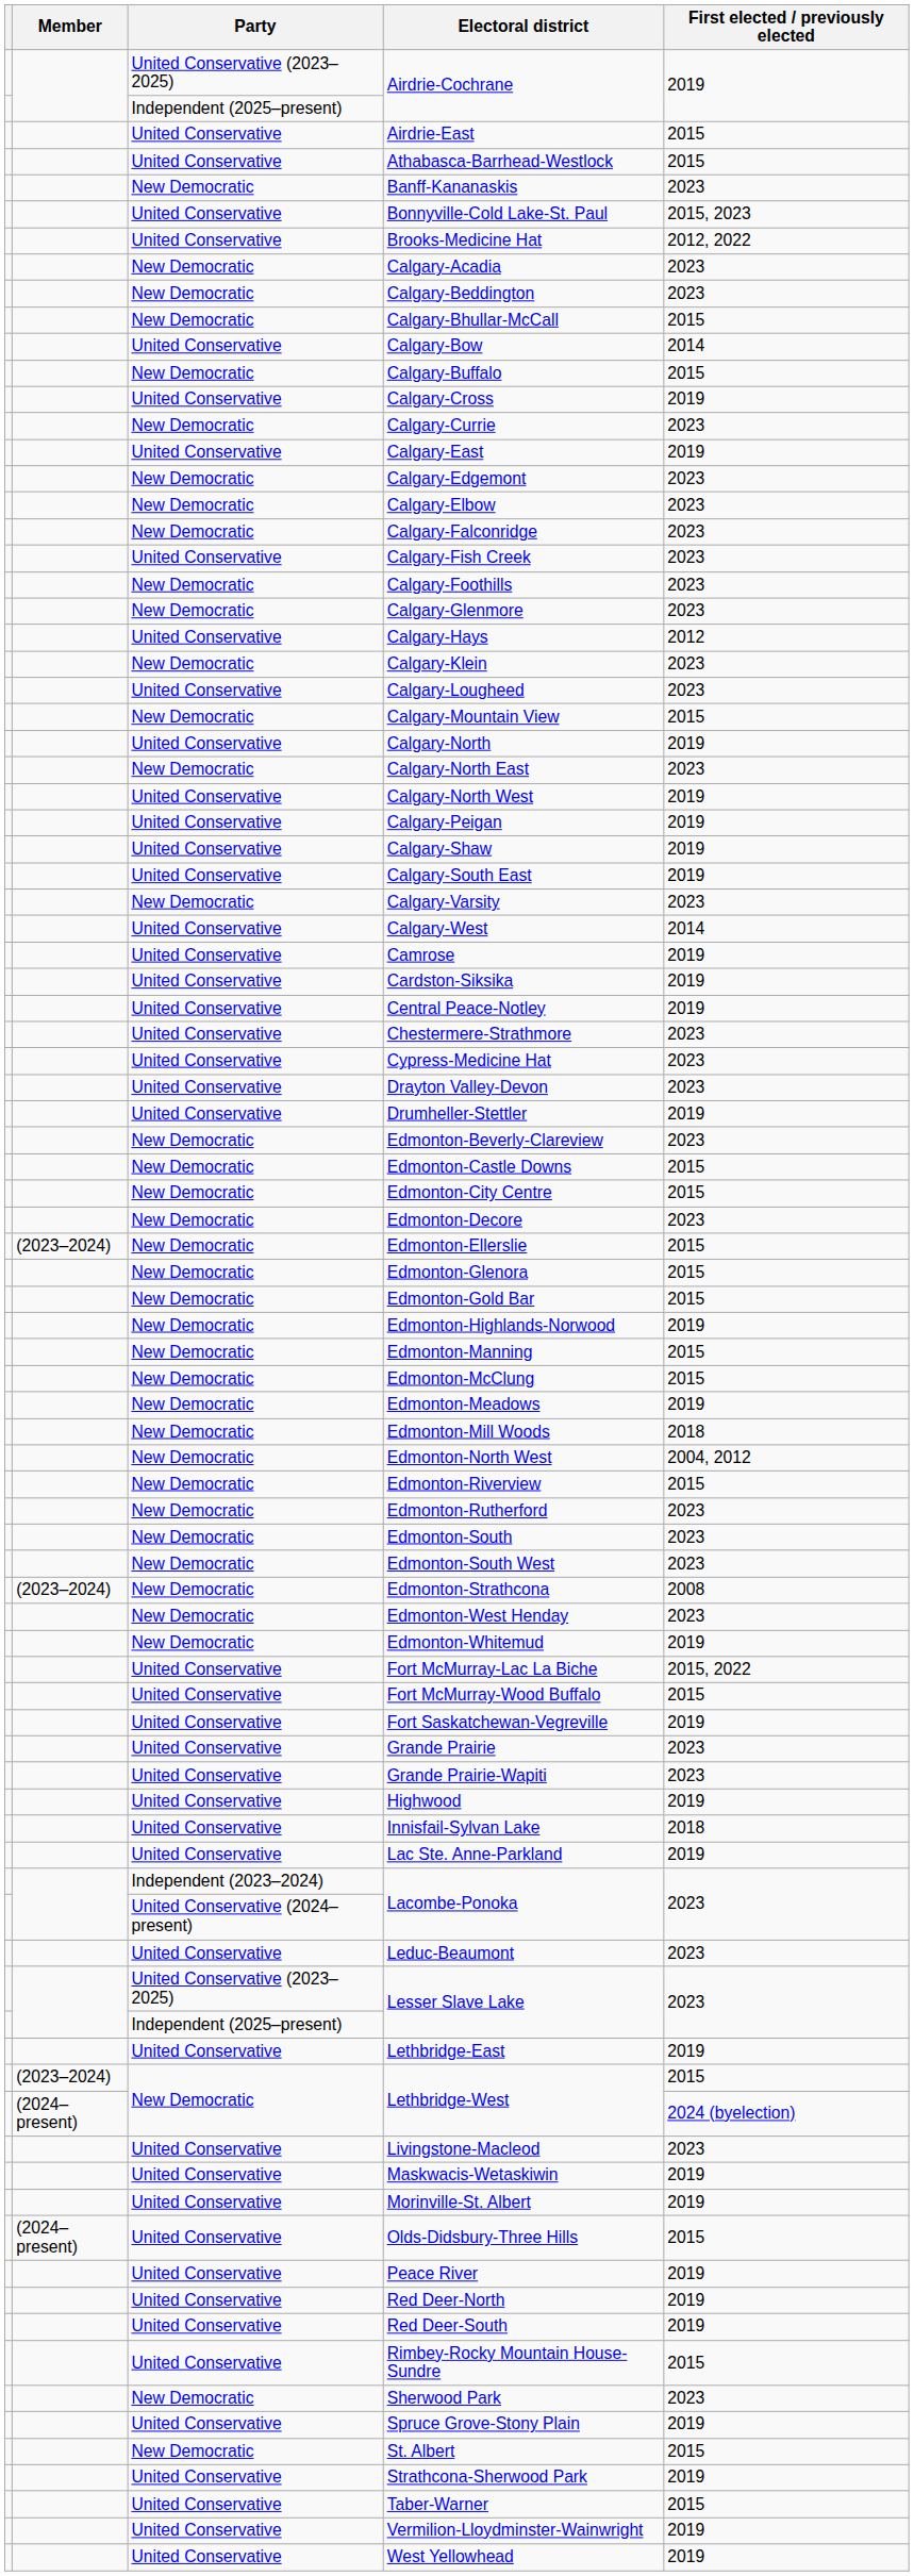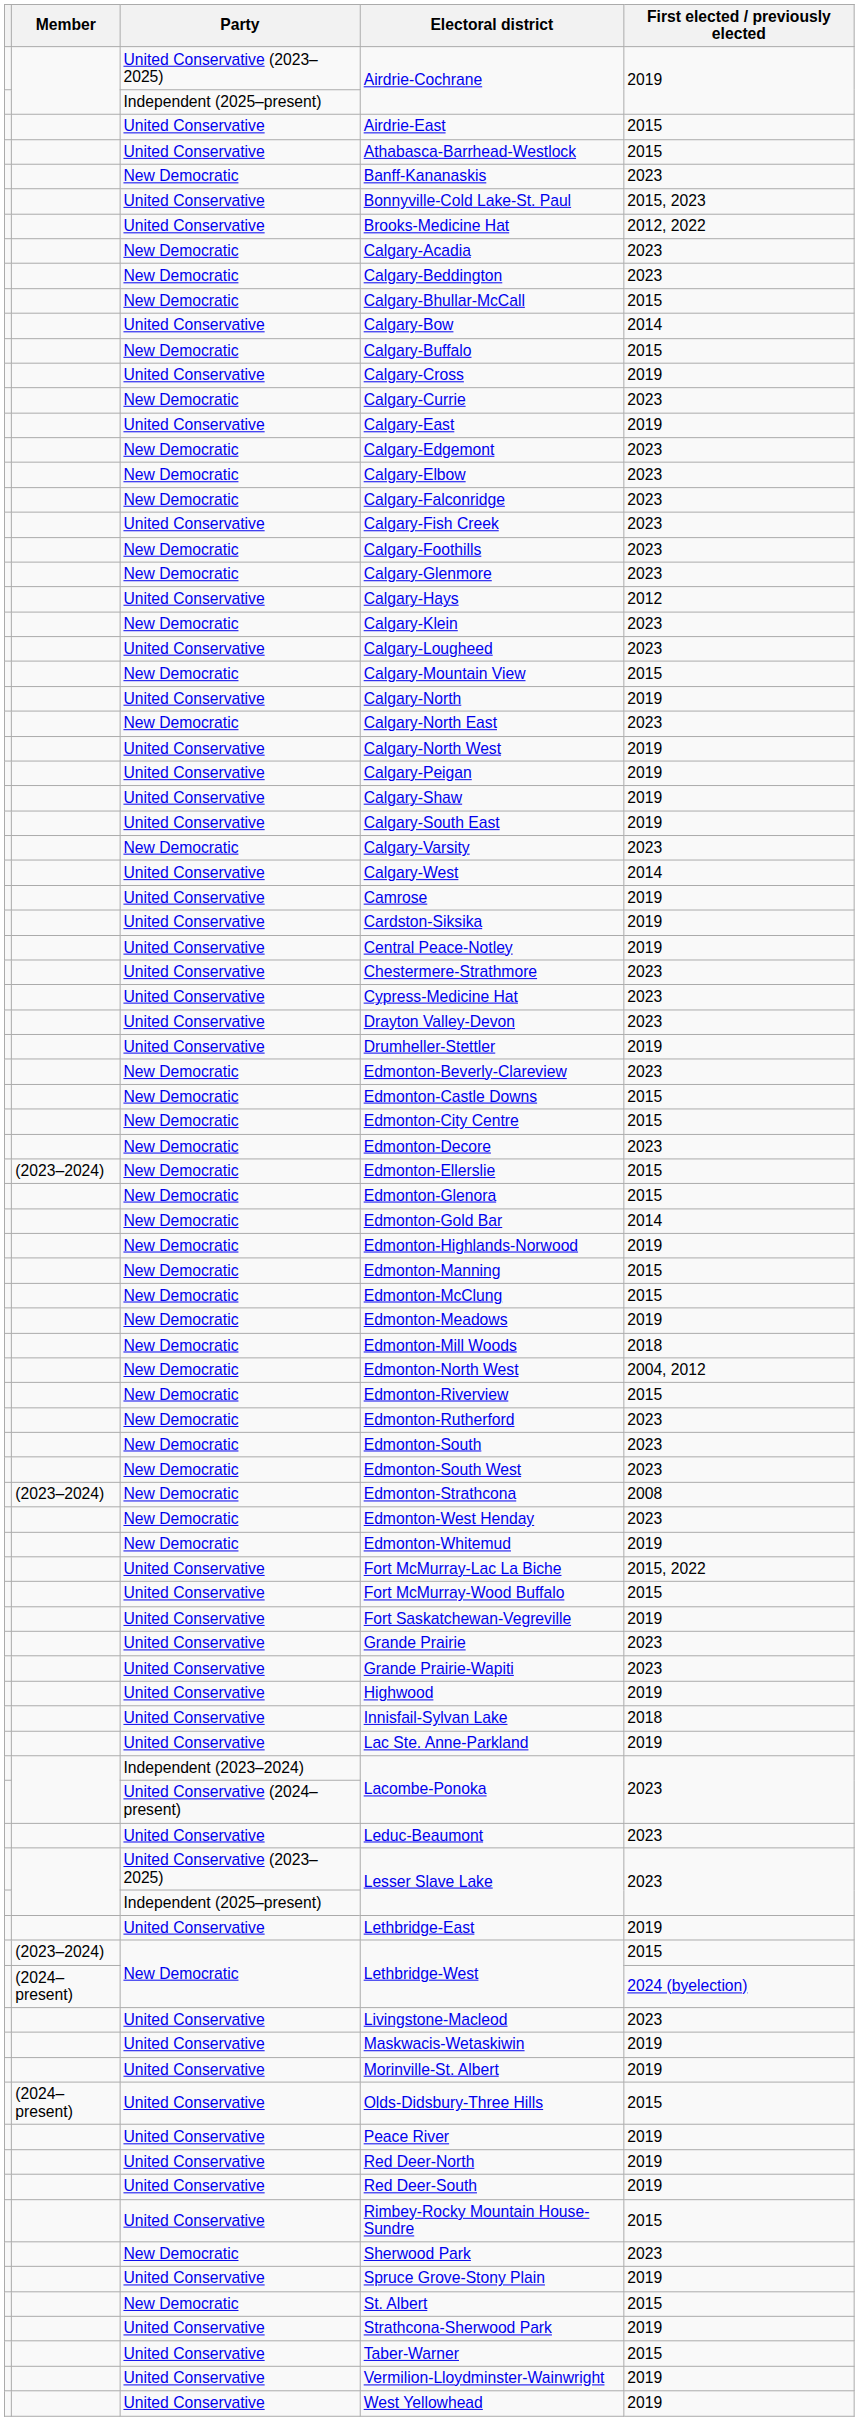Edmonton-Gold Bar | First elected / previously elected: 2015 -> 2014
